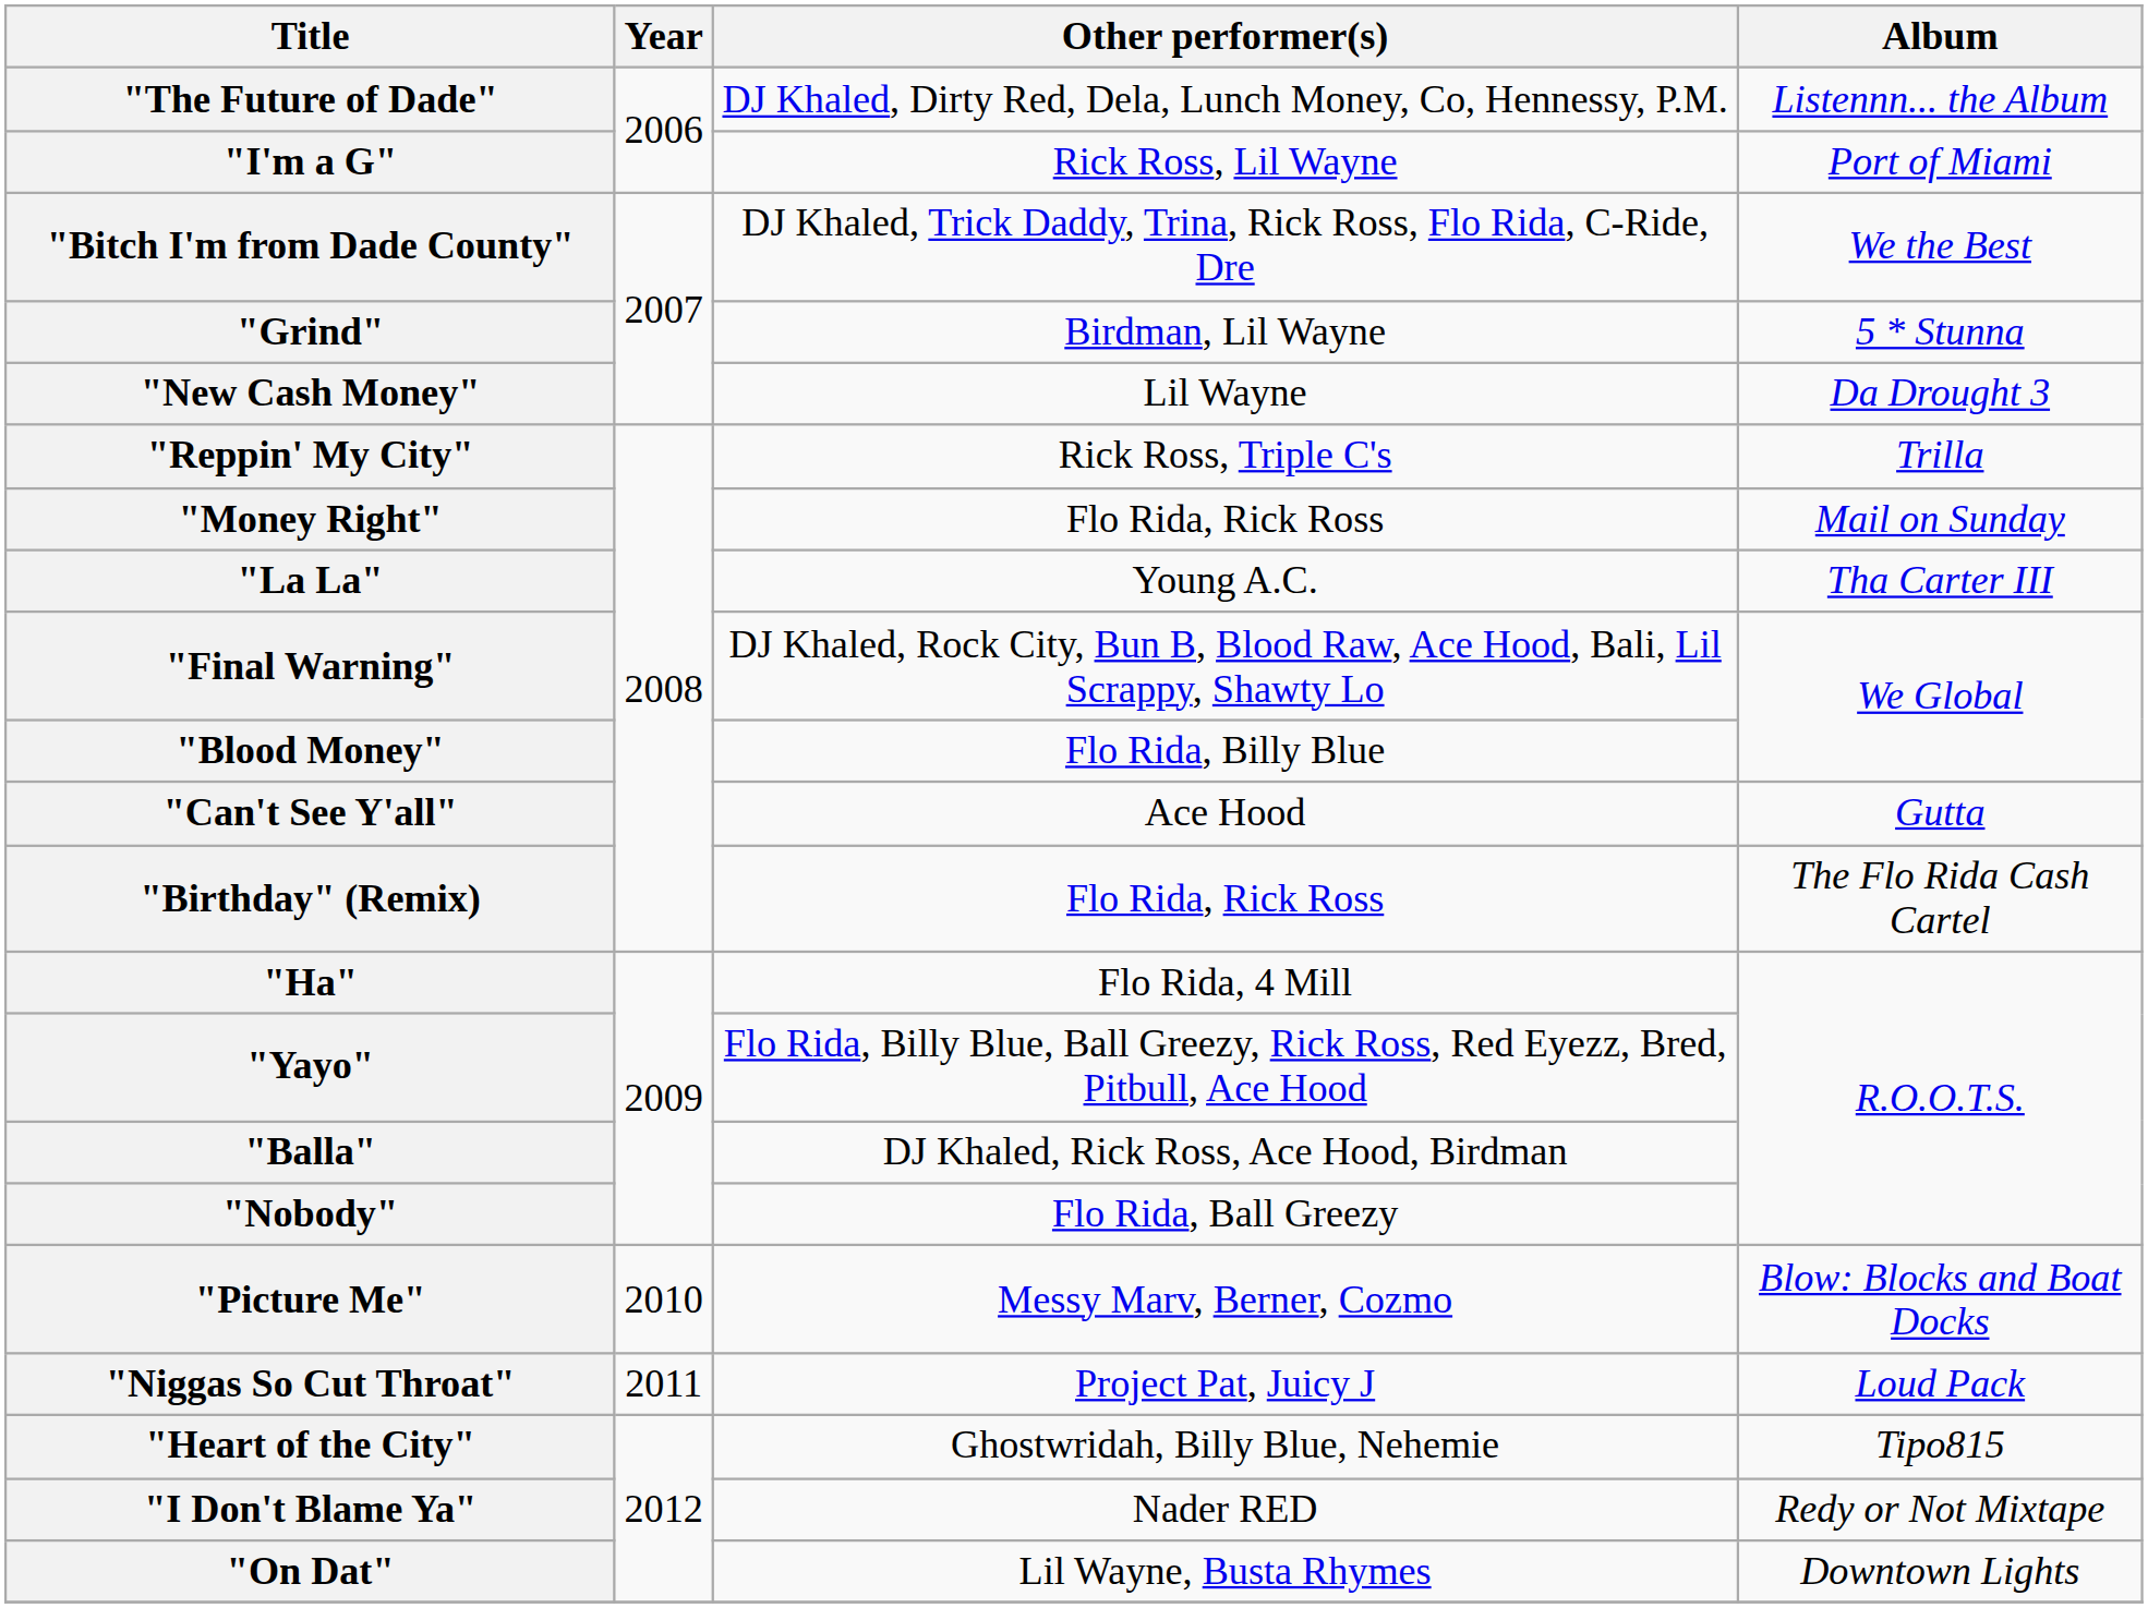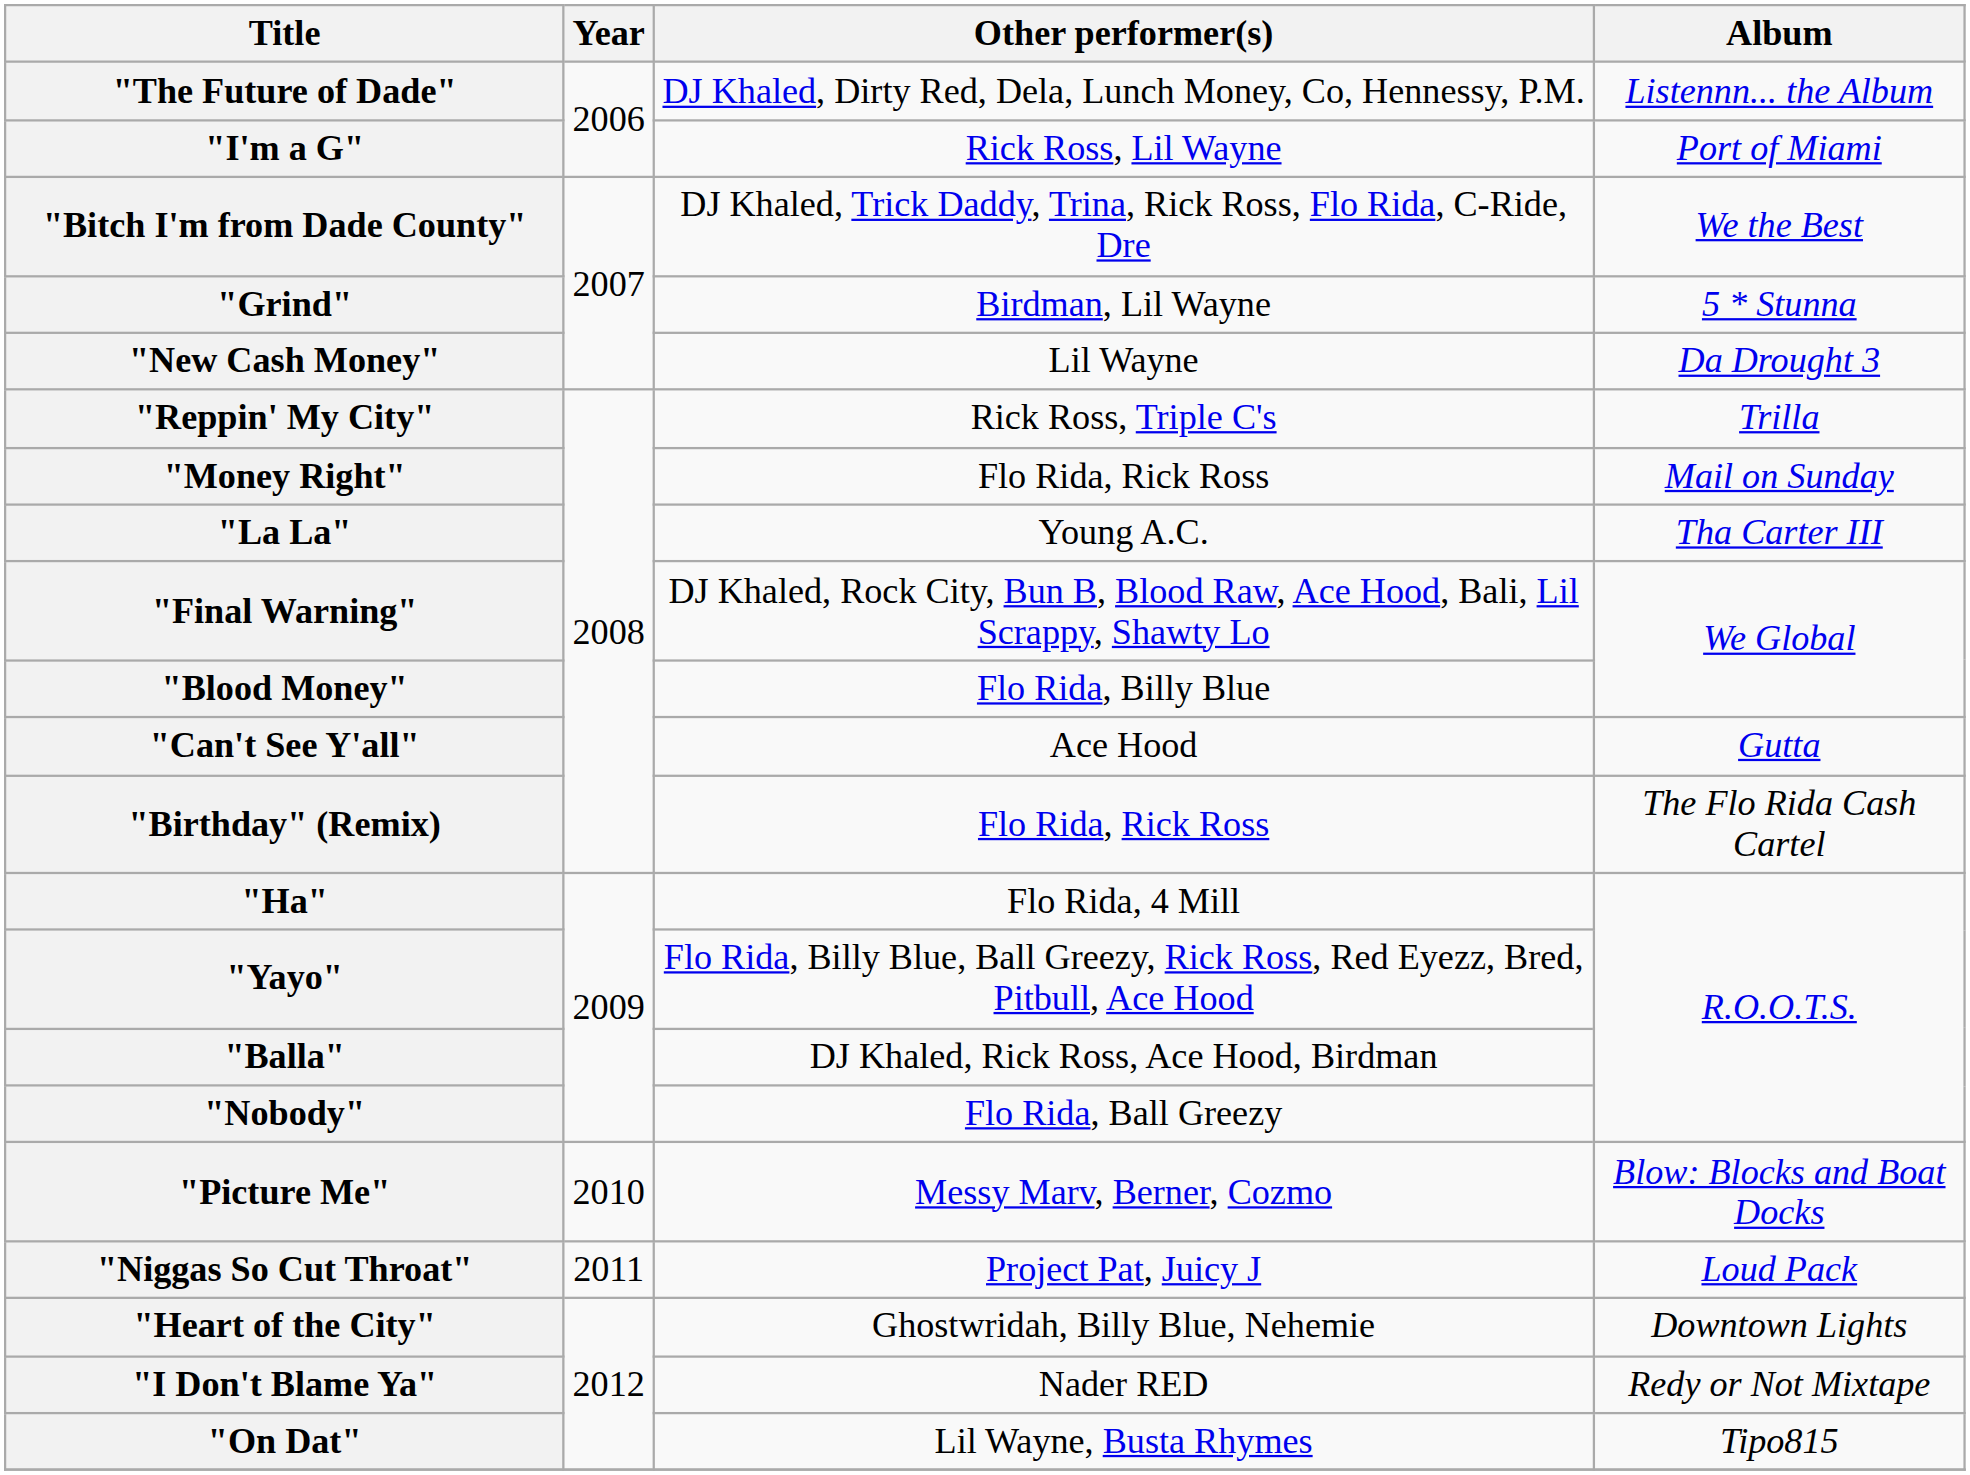"Heart of the City" | Album: Tipo815 -> Downtown Lights
"On Dat" | Album: Downtown Lights -> Tipo815
